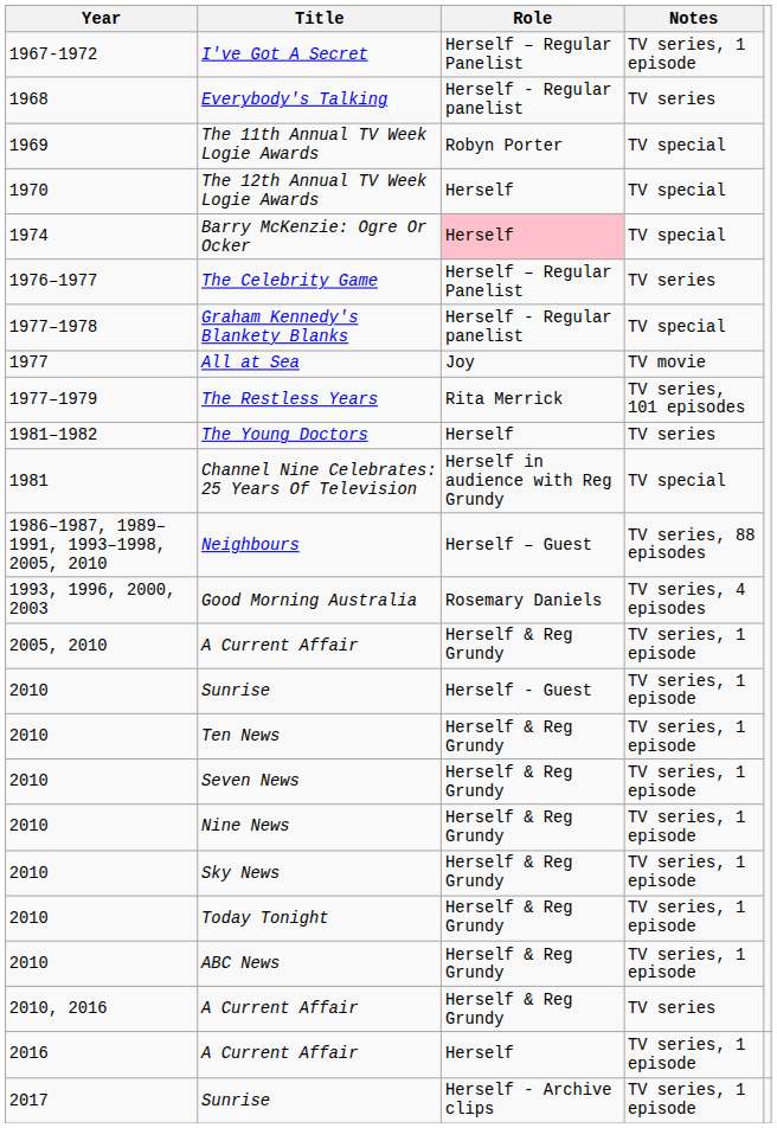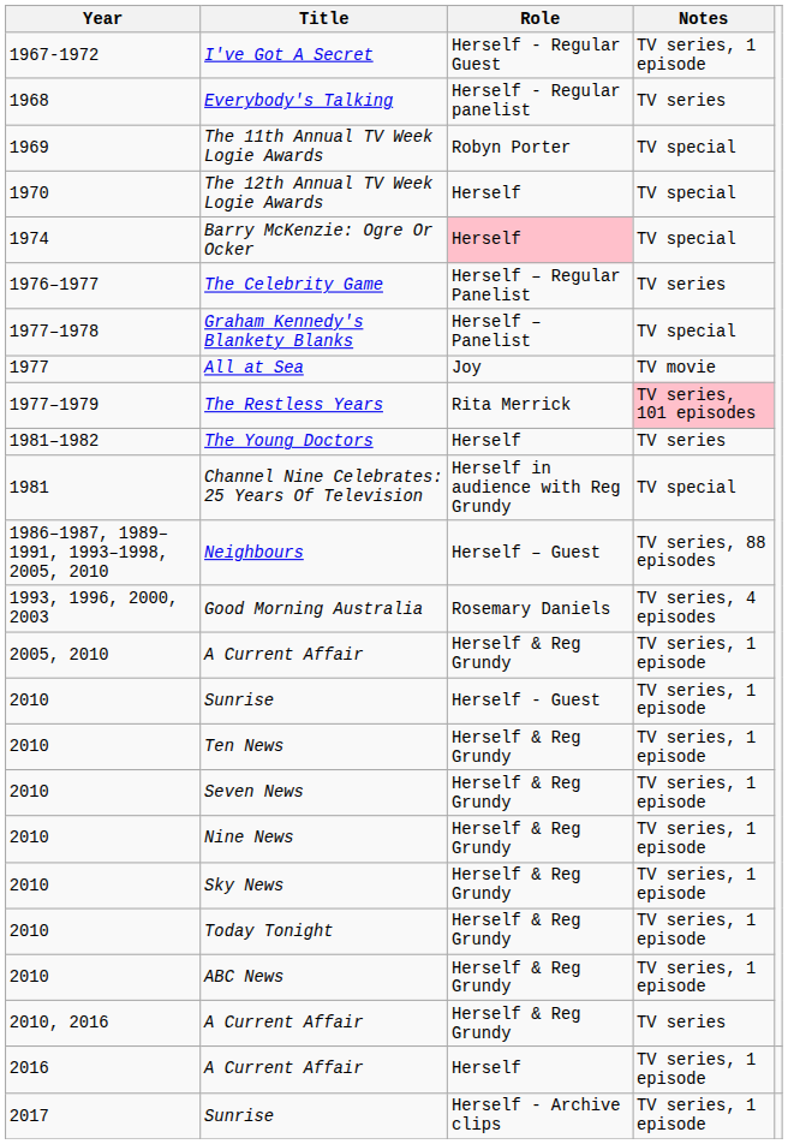I've Got A Secret | Role: Herself – Regular Panelist -> Herself - Regular Guest
Graham Kennedy's Blankety Blanks | Role: Herself - Regular panelist -> Herself – Panelist
The Restless Years | Notes: no background -> pink background
